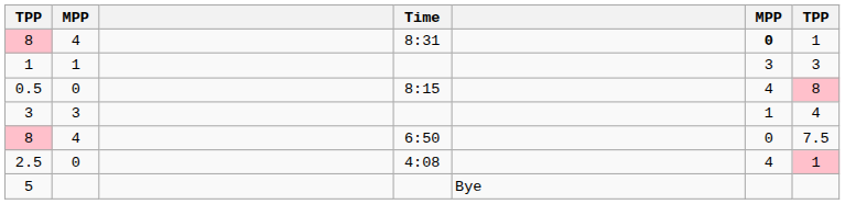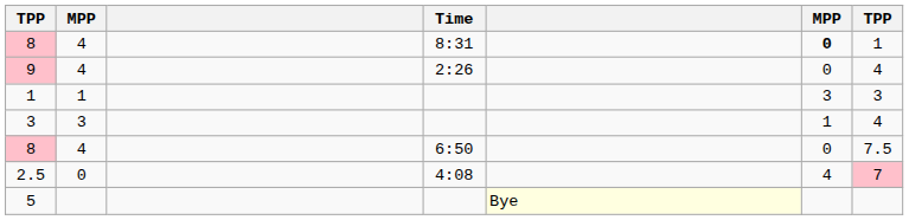+ row: 9 | 4 | 2:26 | 0 | 4
- row: 0.5 | 0 | 8:15 | 4 | 8
2.5 | column 7: 1 -> 7
5 | column 5: no background -> lightyellow background
